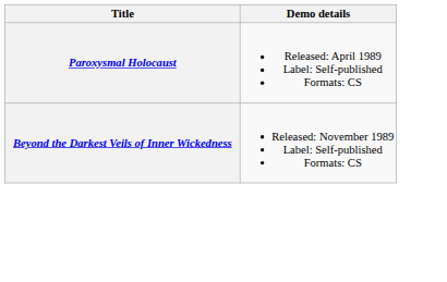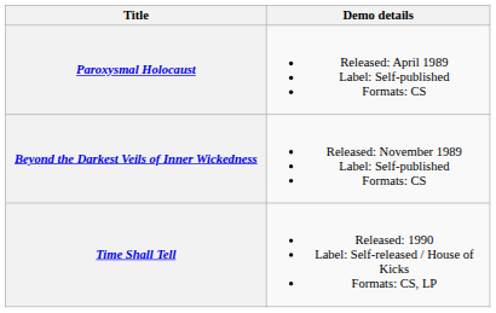+ row: Time Shall Tell | Released: 1990 Label: Self-released / House of Kicks Formats: CS, LP
